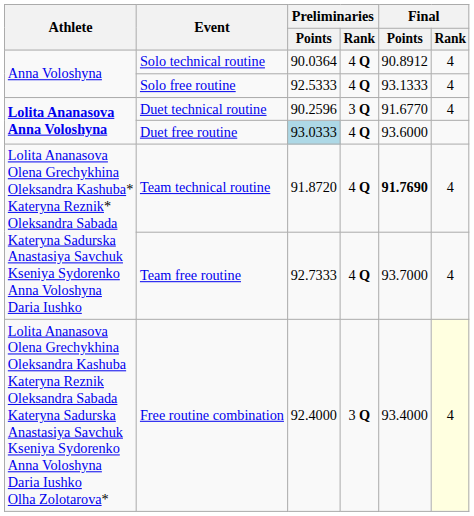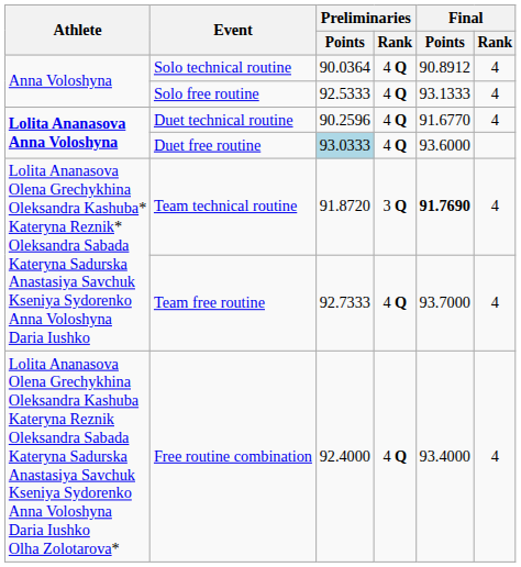Duet technical routine | Preliminaries / Rank: 3 Q -> 4 Q
Team technical routine | Preliminaries / Rank: 4 Q -> 3 Q
Free routine combination | Preliminaries / Rank: 3 Q -> 4 Q
Free routine combination | Final / Rank: lightyellow background -> no background
